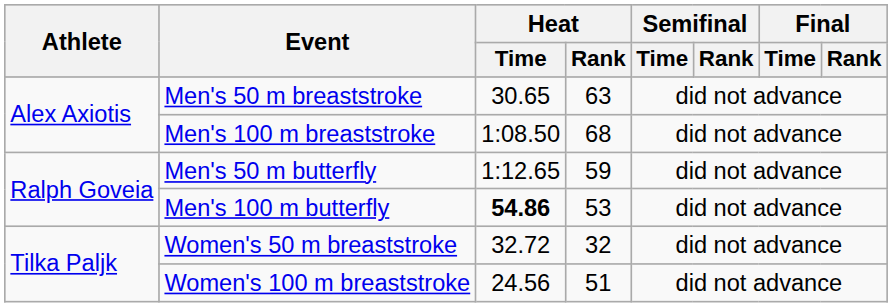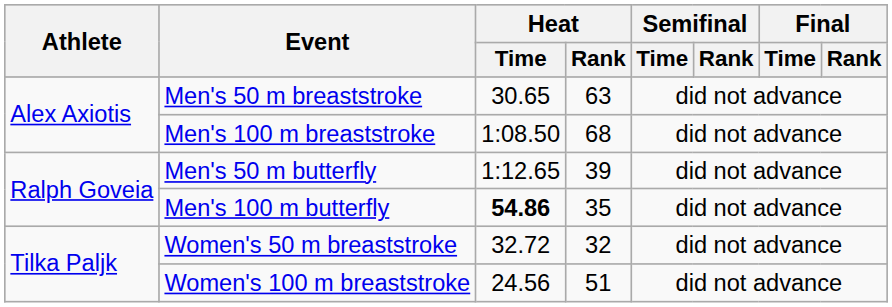Men's 50 m butterfly | Heat / Rank: 59 -> 39
Men's 100 m butterfly | Heat / Rank: 53 -> 35
